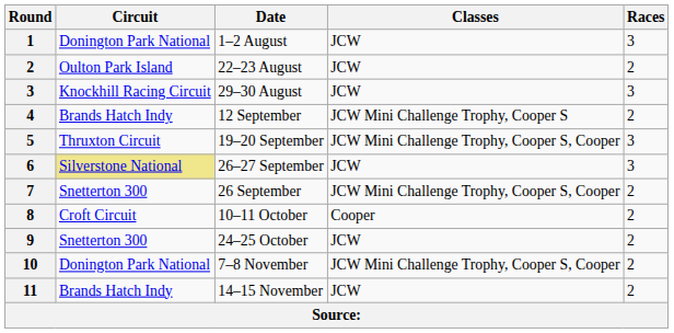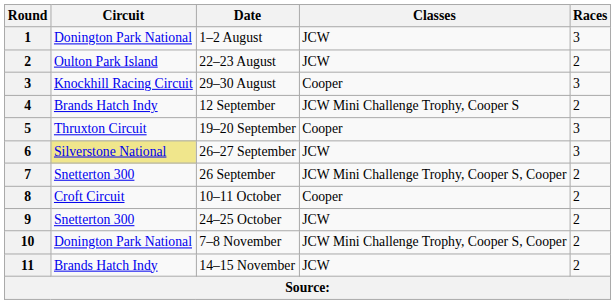29–30 August | Classes: JCW -> Cooper
19–20 September | Classes: JCW Mini Challenge Trophy, Cooper S, Cooper -> Cooper
